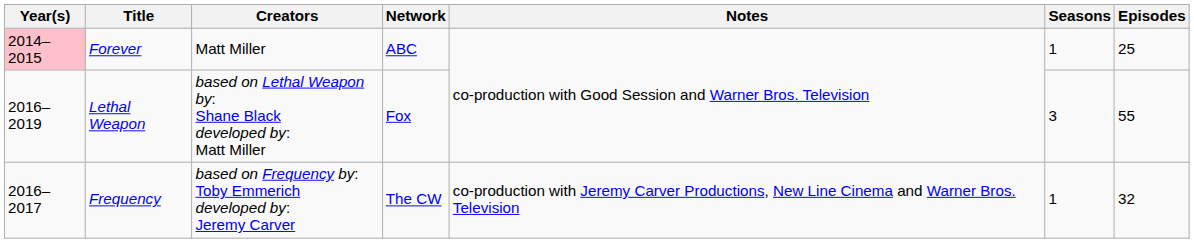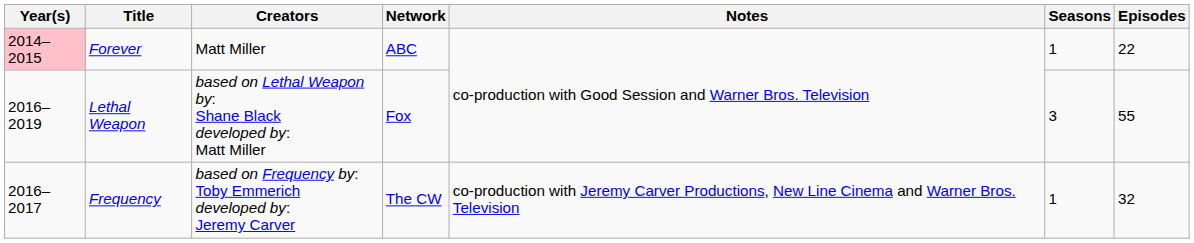Forever | Episodes: 25 -> 22
